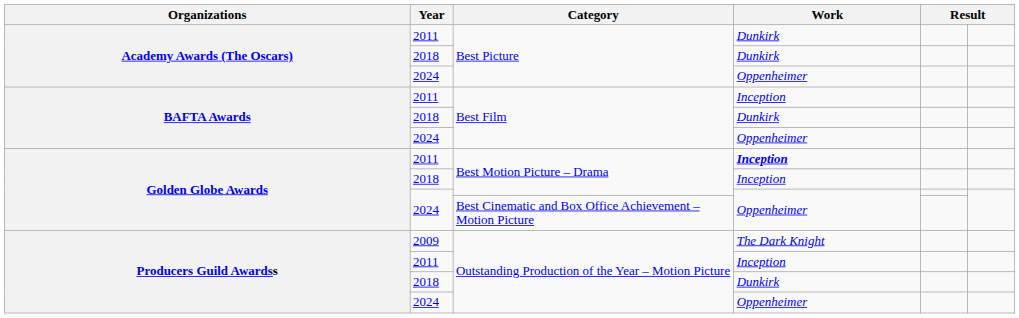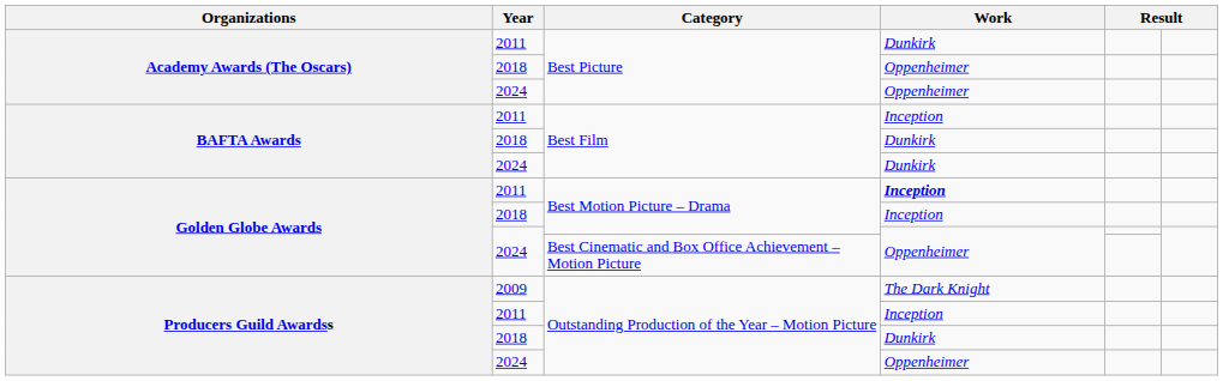2018 / Best Picture | Work: Dunkirk -> Oppenheimer
2024 / Best Film | Work: Oppenheimer -> Dunkirk
